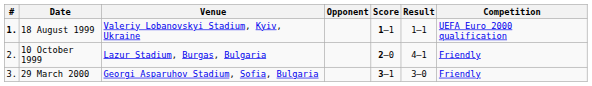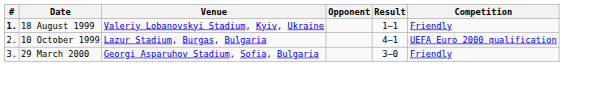- column: Score | 1–1 | 2–0 | 3–1
18 August 1999 | Competition: UEFA Euro 2000 qualification -> Friendly
10 October 1999 | Competition: Friendly -> UEFA Euro 2000 qualification
